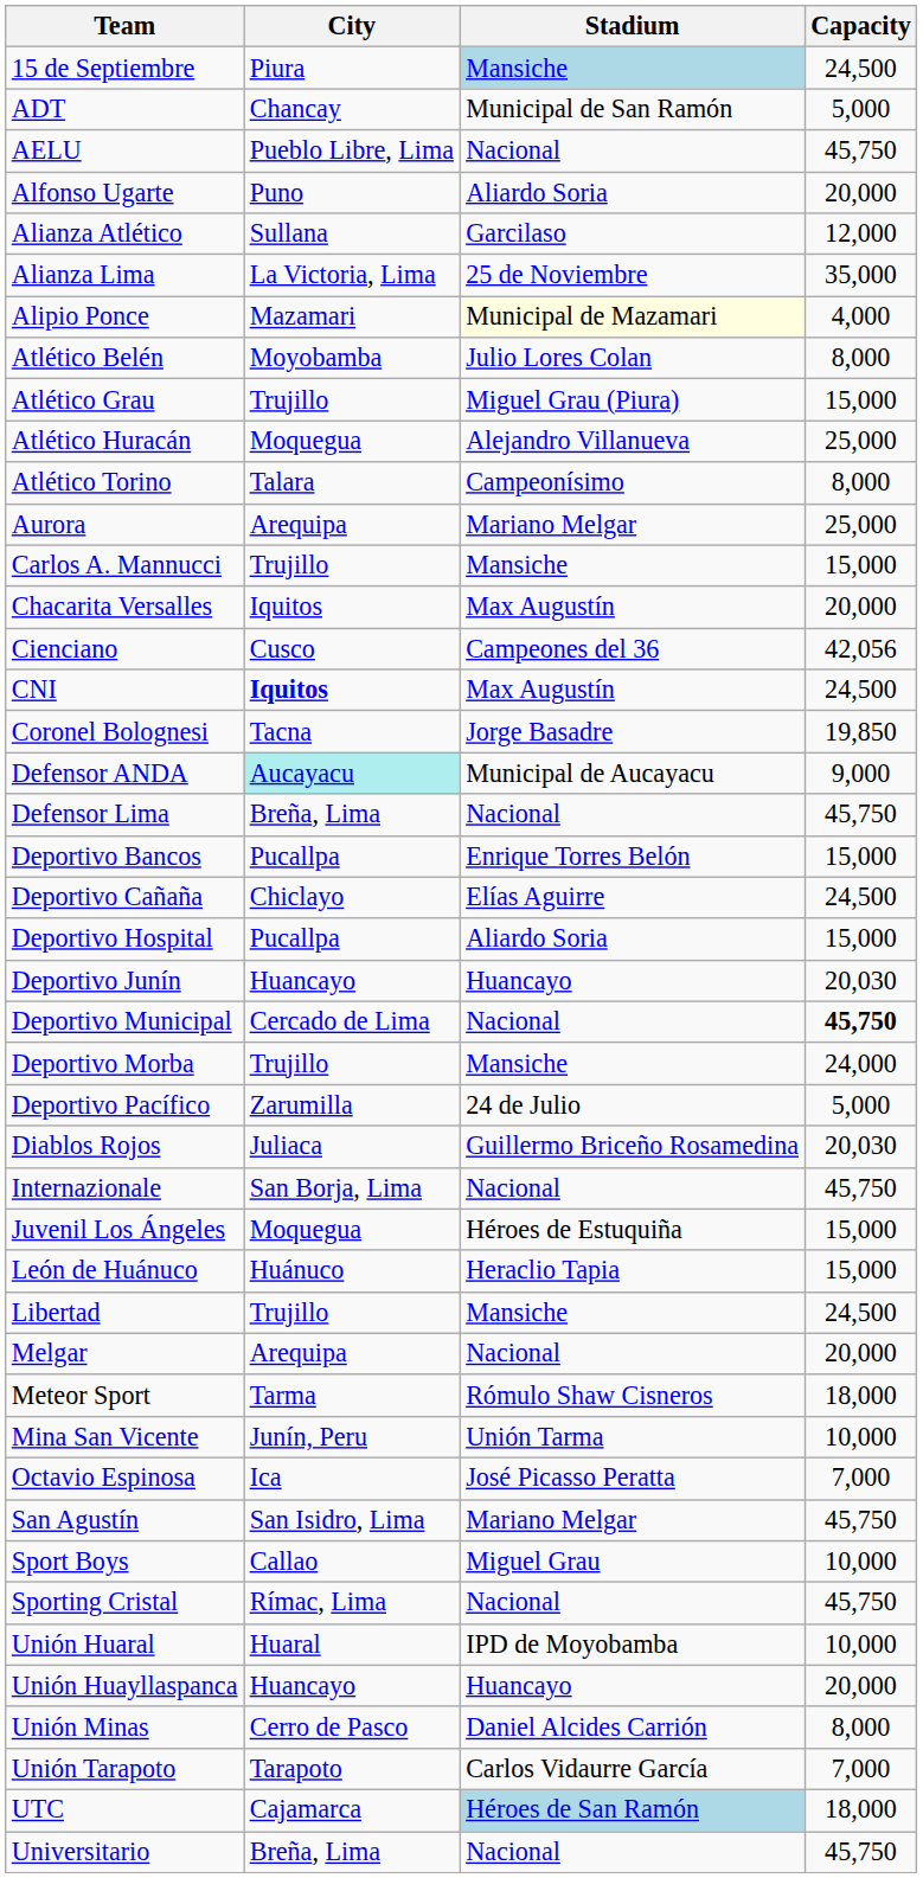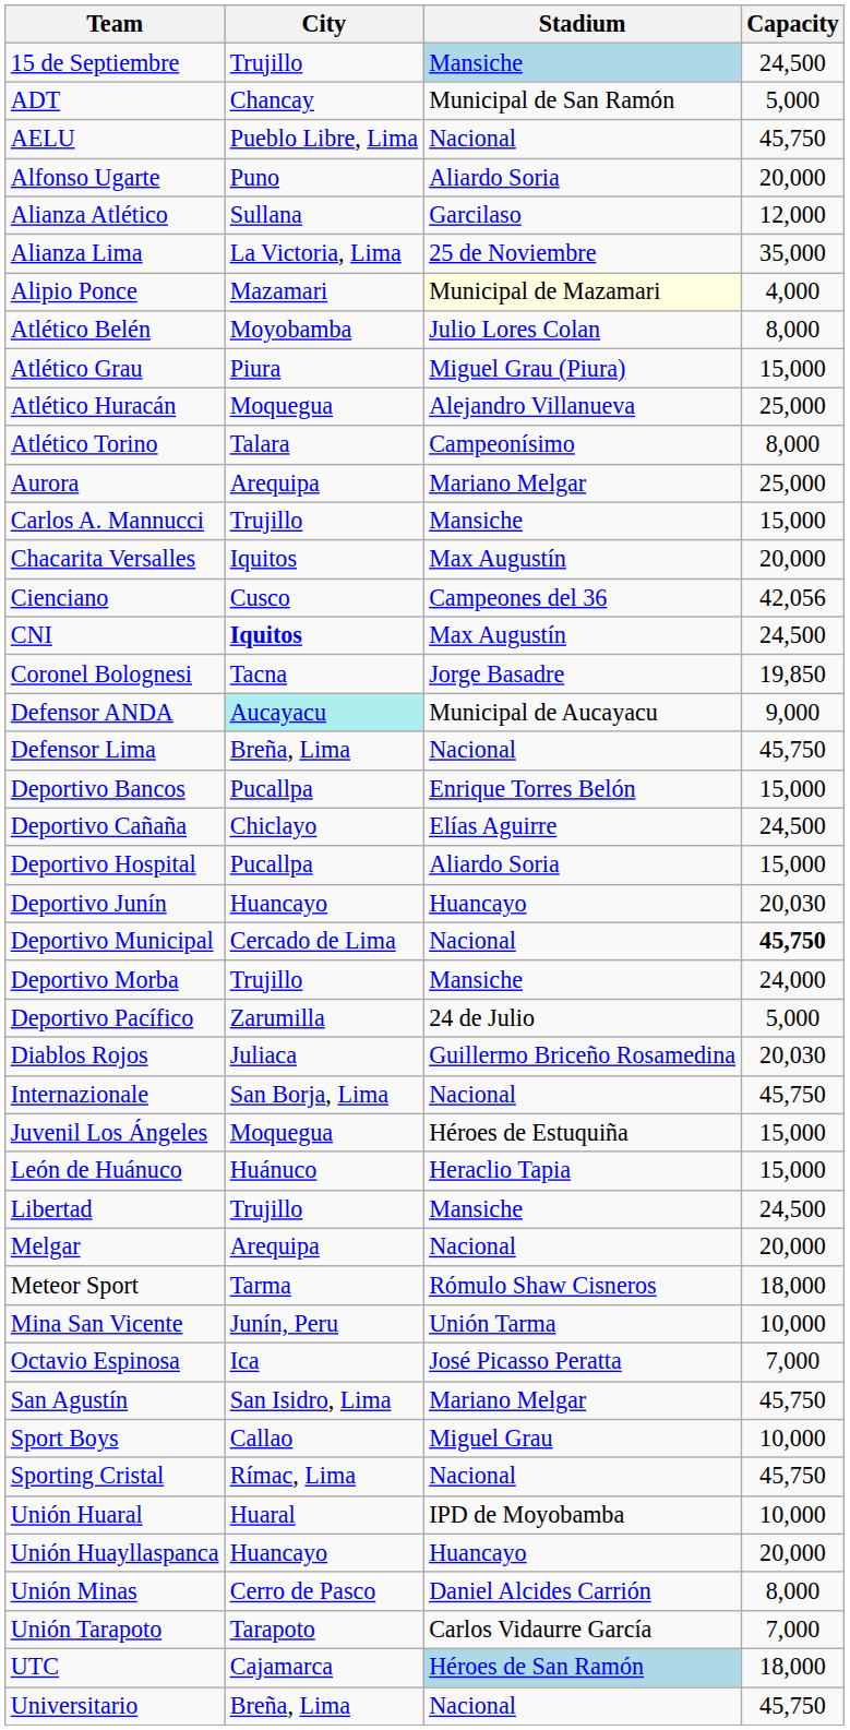15 de Septiembre | City: Piura -> Trujillo
Atlético Grau | City: Trujillo -> Piura
